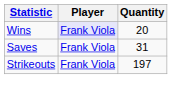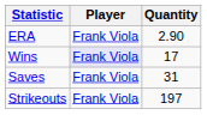+ row: ERA | Frank Viola | 2.90
Wins | Quantity: 20 -> 17
